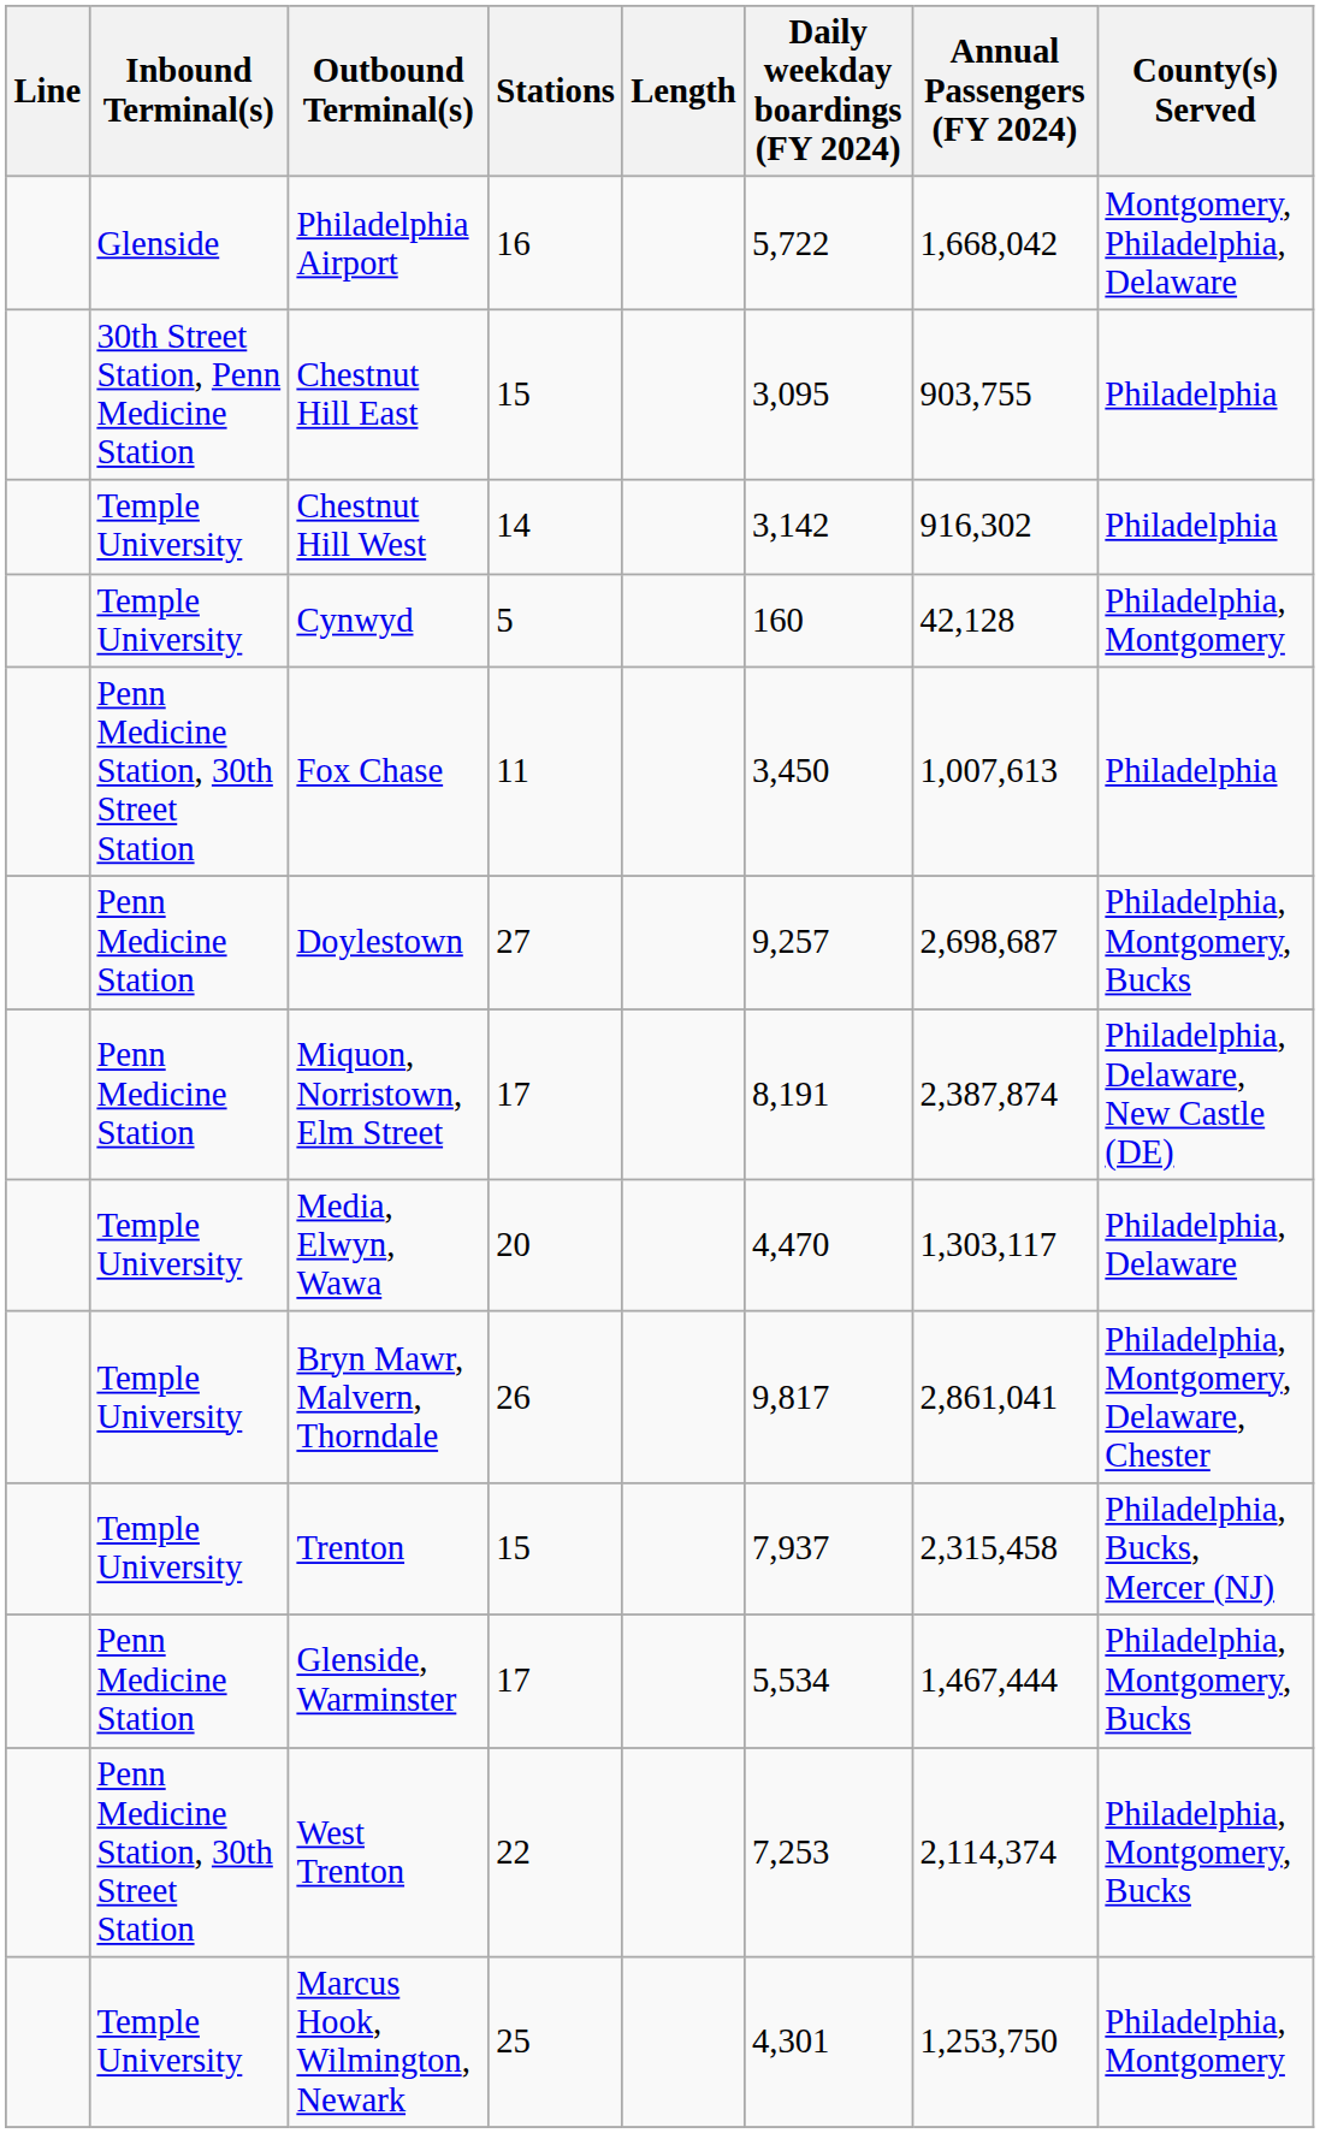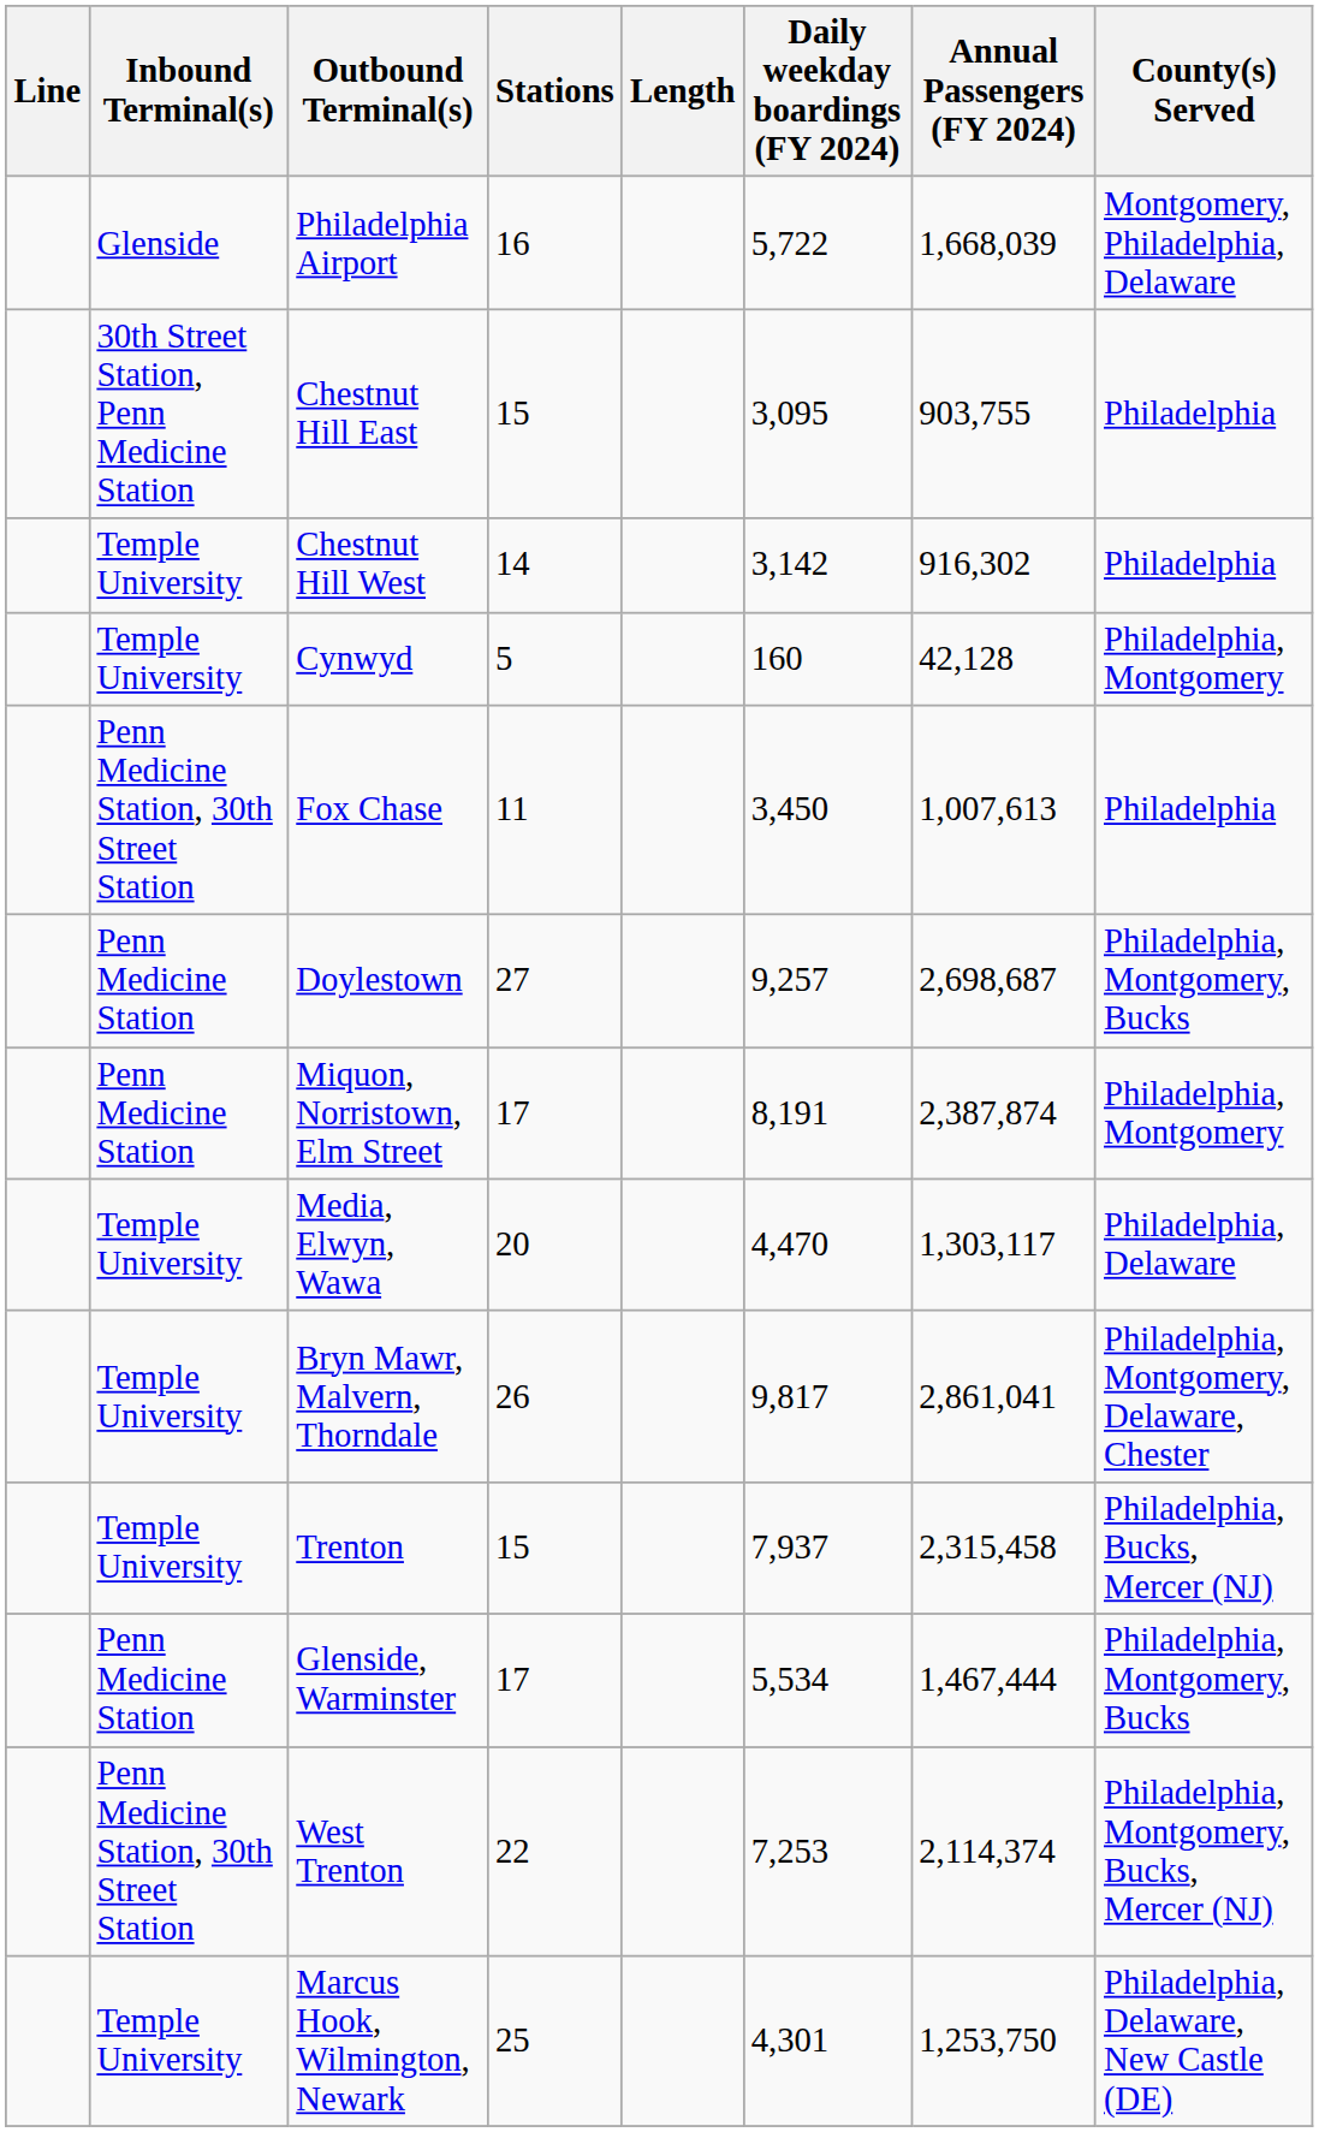Philadelphia Airport | Annual Passengers (FY 2024): 1,668,042 -> 1,668,039
Miquon, Norristown, Elm Street | County(s) Served: Philadelphia, Delaware, New Castle (DE) -> Philadelphia, Montgomery
West Trenton | County(s) Served: Philadelphia, Montgomery, Bucks -> Philadelphia, Montgomery, Bucks, Mercer (NJ)
Marcus Hook, Wilmington, Newark | County(s) Served: Philadelphia, Montgomery -> Philadelphia, Delaware, New Castle (DE)
